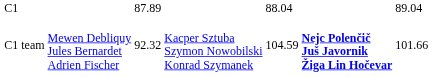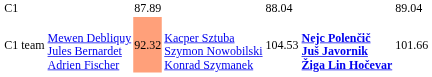C1 team | column 3: no background -> lightsalmon background
C1 team | column 5: 104.59 -> 104.53
